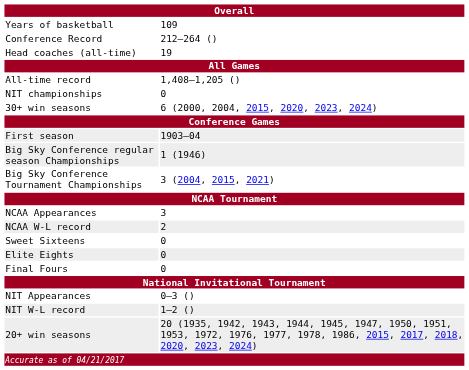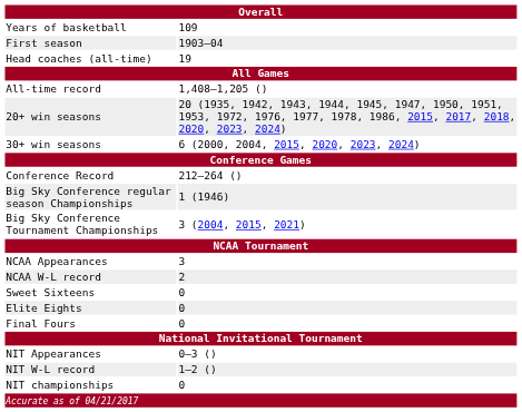rows swapped: First season <-> Conference Record
rows swapped: 20+ win seasons <-> NIT championships
